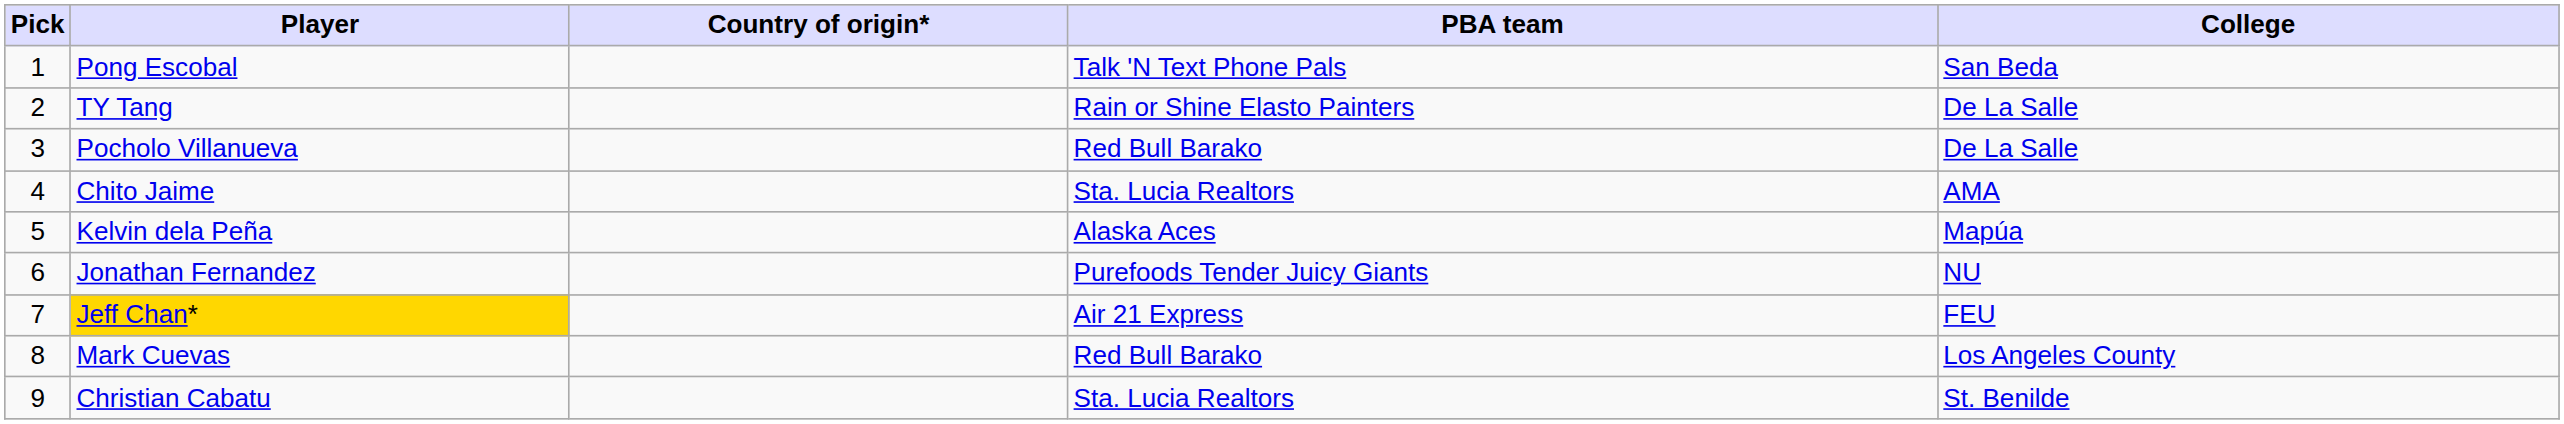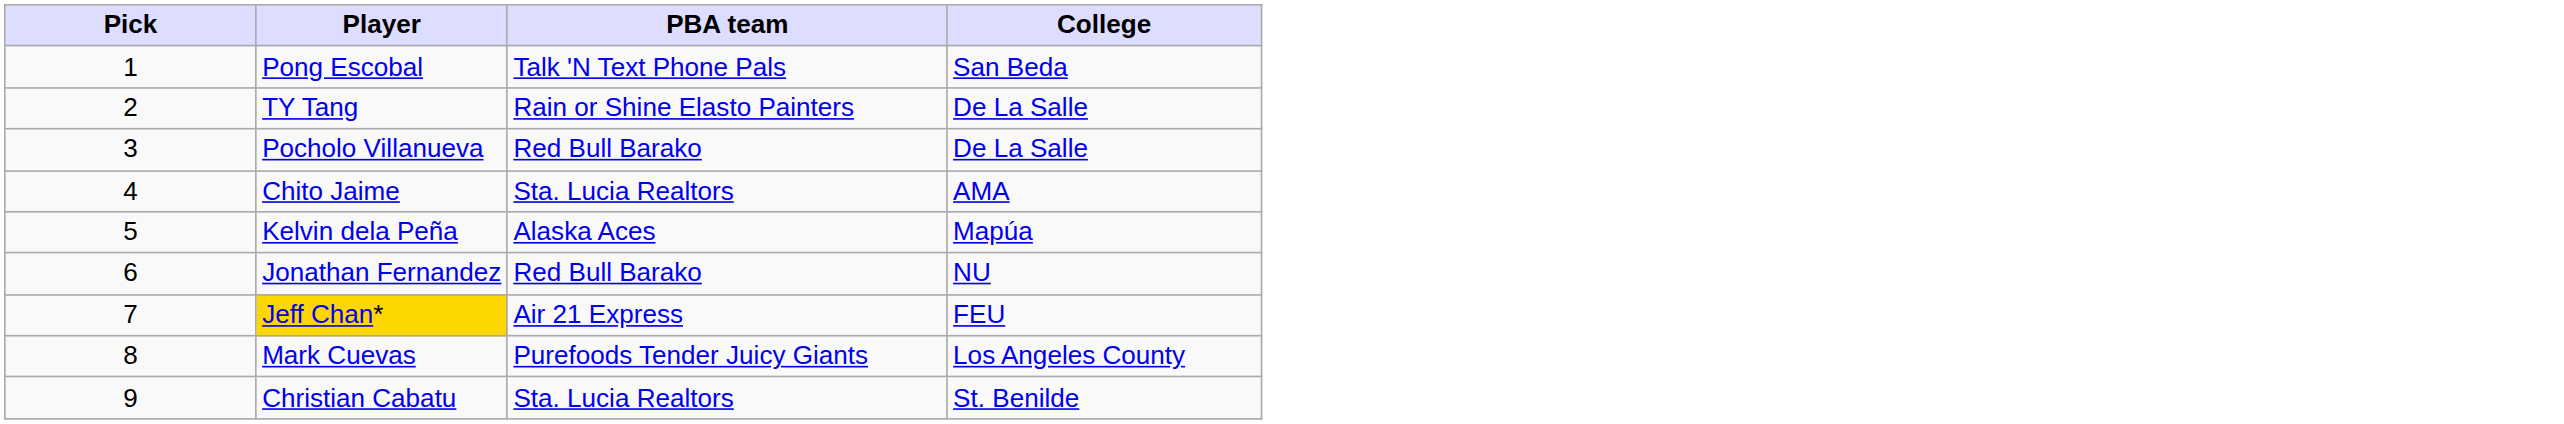- column: Country of origin*
Jonathan Fernandez | PBA team: Purefoods Tender Juicy Giants -> Red Bull Barako
Mark Cuevas | PBA team: Red Bull Barako -> Purefoods Tender Juicy Giants
